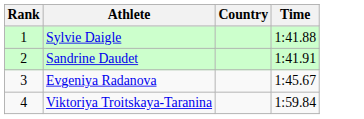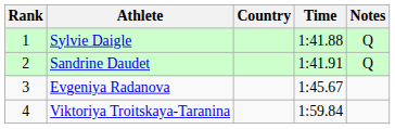+ column: Notes | Q | Q
